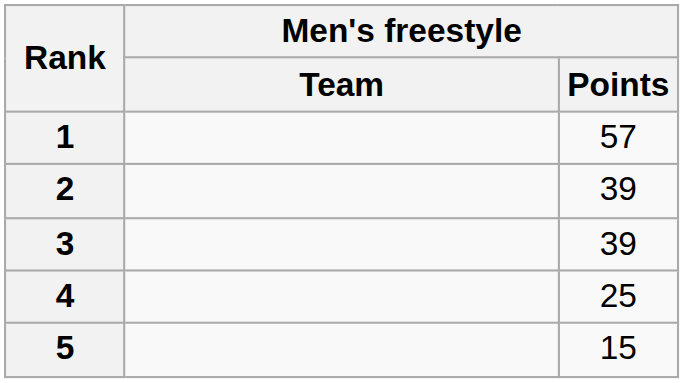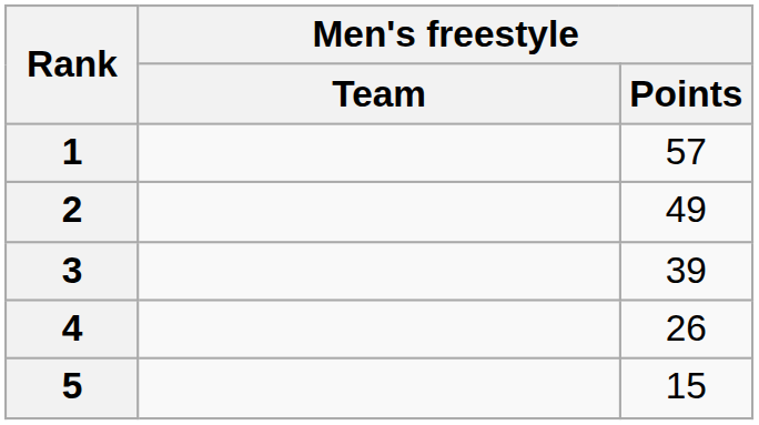2 | Men's freestyle / Points: 39 -> 49
4 | Men's freestyle / Points: 25 -> 26
